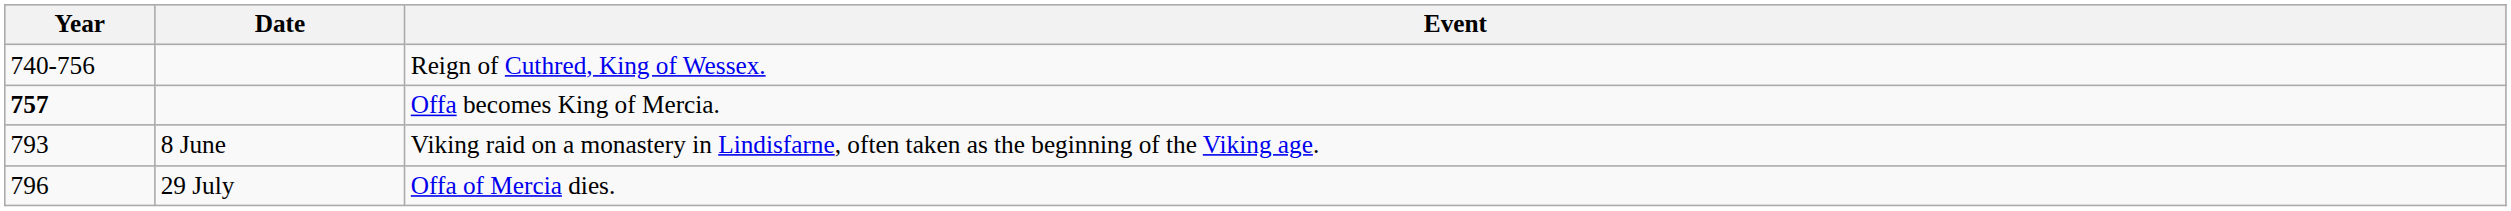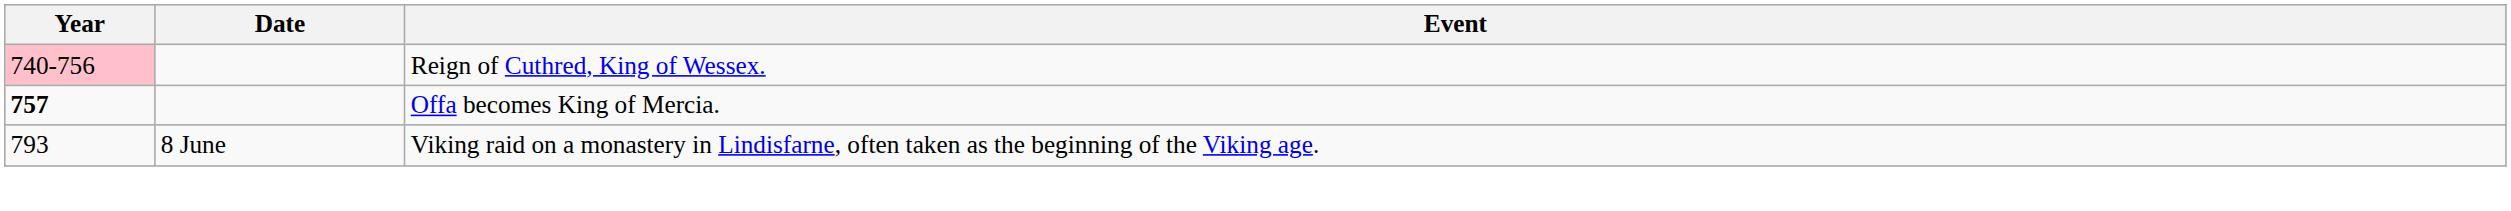Reign of Cuthred, King of Wessex. | Year: no background -> pink background
- row: 796 | 29 July | Offa of Mercia dies.
